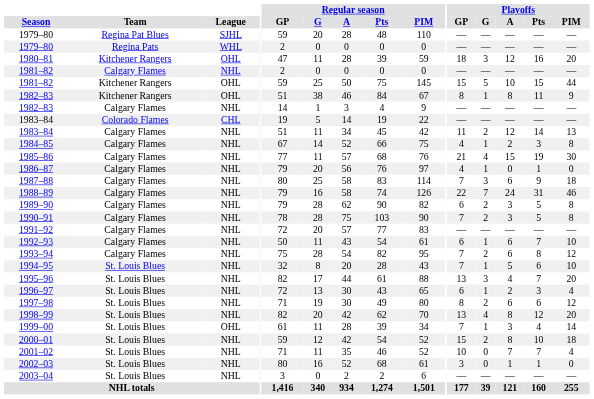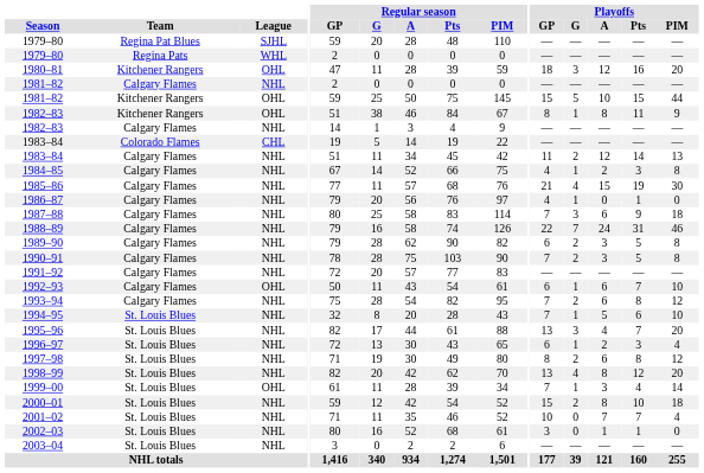1992–93 | League: NHL -> OHL
1997–98 | Playoffs / Pts: 6 -> 8
